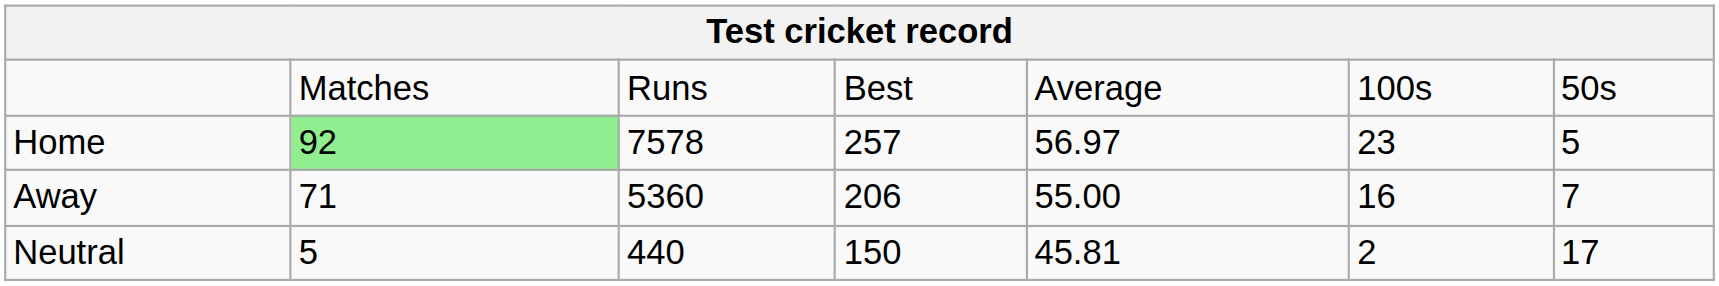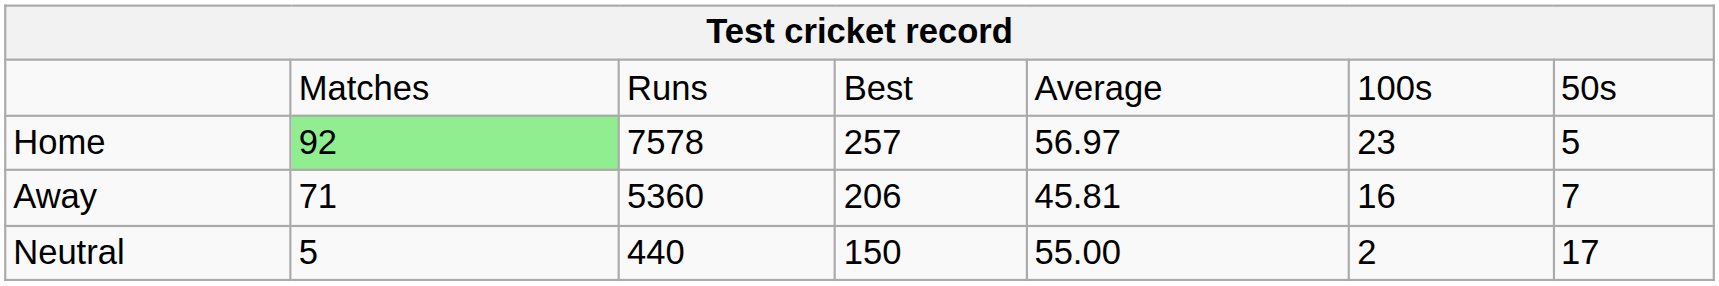Away | column 5: 55.00 -> 45.81
Neutral | column 5: 45.81 -> 55.00
